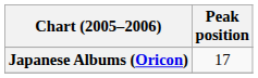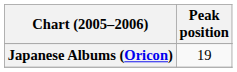Japanese Albums (Oricon) | Peak position: 17 -> 19
